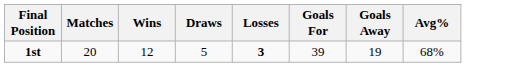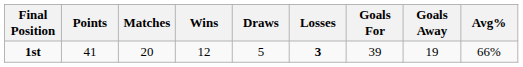+ column: Points | 41
1st | Avg%: 68% -> 66%
